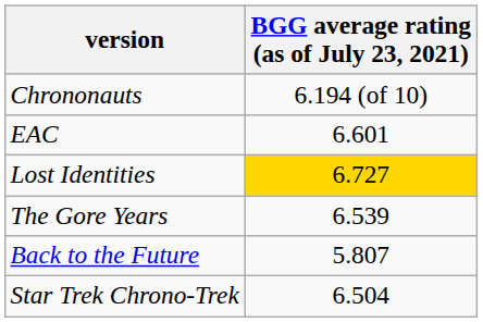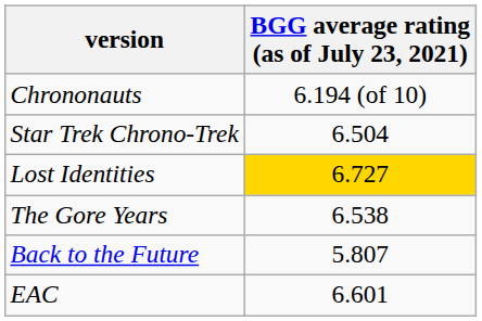rows swapped: EAC <-> Star Trek Chrono-Trek
The Gore Years | BGG average rating (as of July 23, 2021): 6.539 -> 6.538
